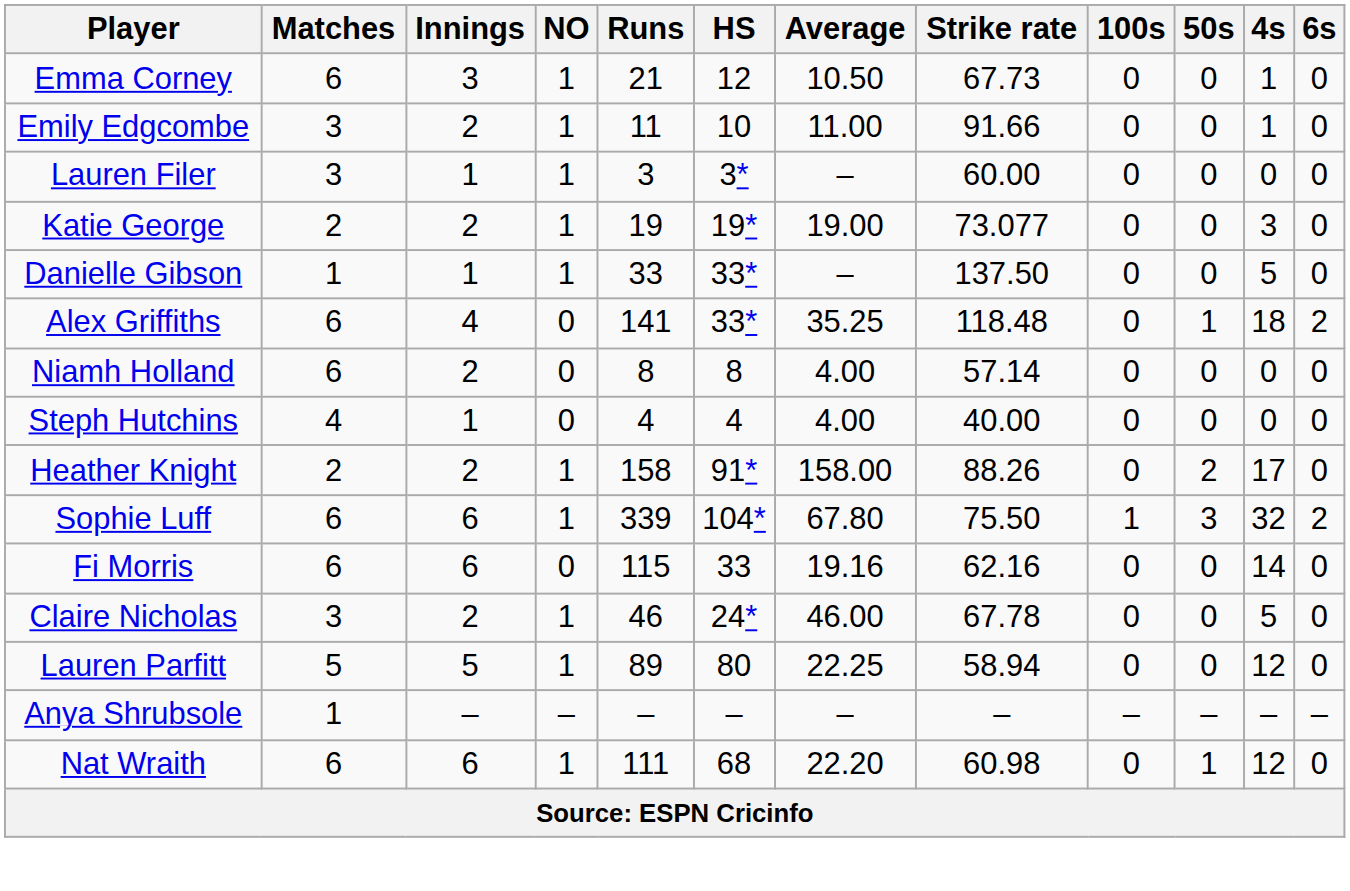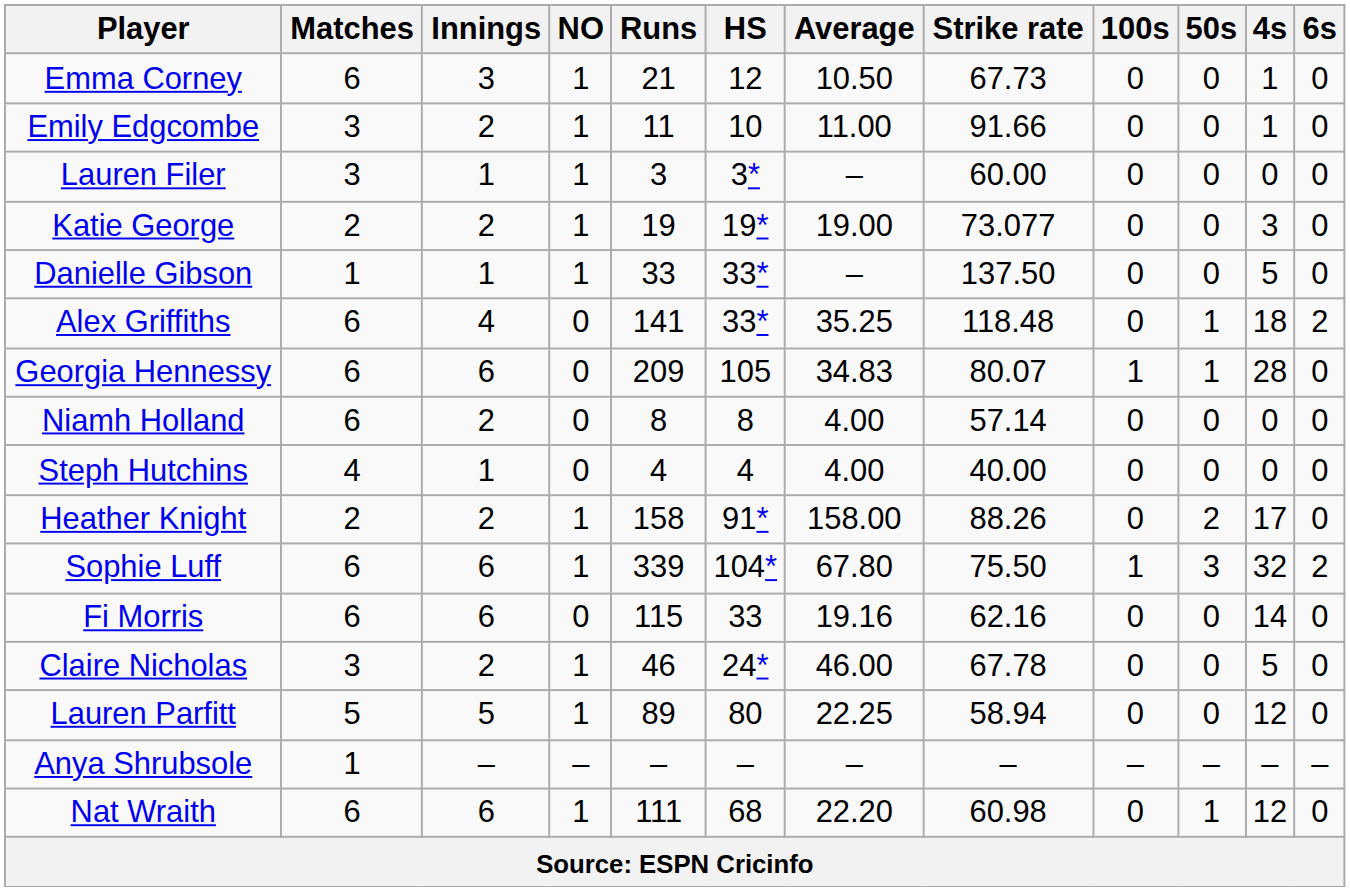+ row: Georgia Hennessy | 6 | 6 | 0 | 209 | 105 | 34.83 | 80.07 | 1 | 1 | 28 | 0
